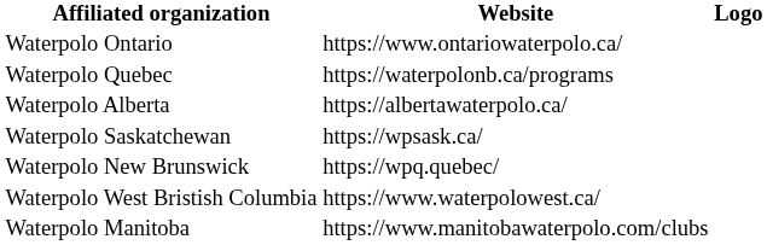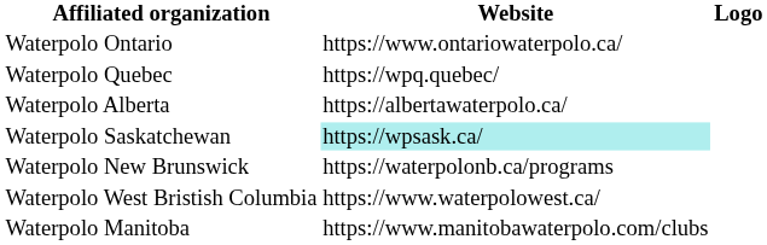Waterpolo Quebec | Website: https://waterpolonb.ca/programs -> https://wpq.quebec/
Waterpolo Saskatchewan | Website: no background -> paleturquoise background
Waterpolo New Brunswick | Website: https://wpq.quebec/ -> https://waterpolonb.ca/programs
